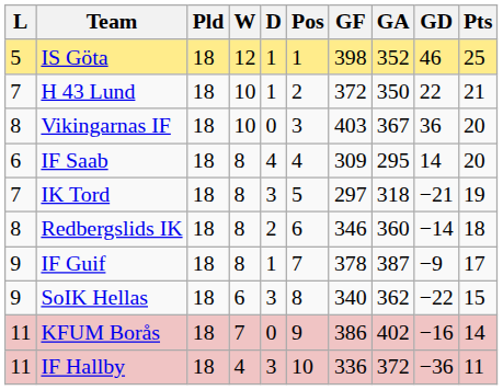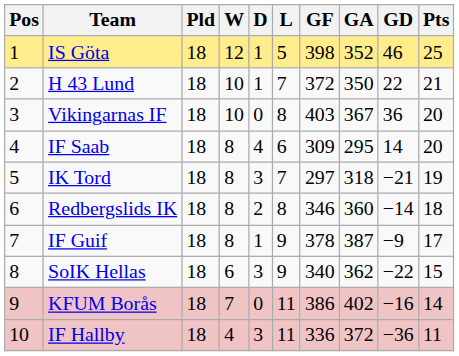columns swapped: Pos <-> L
